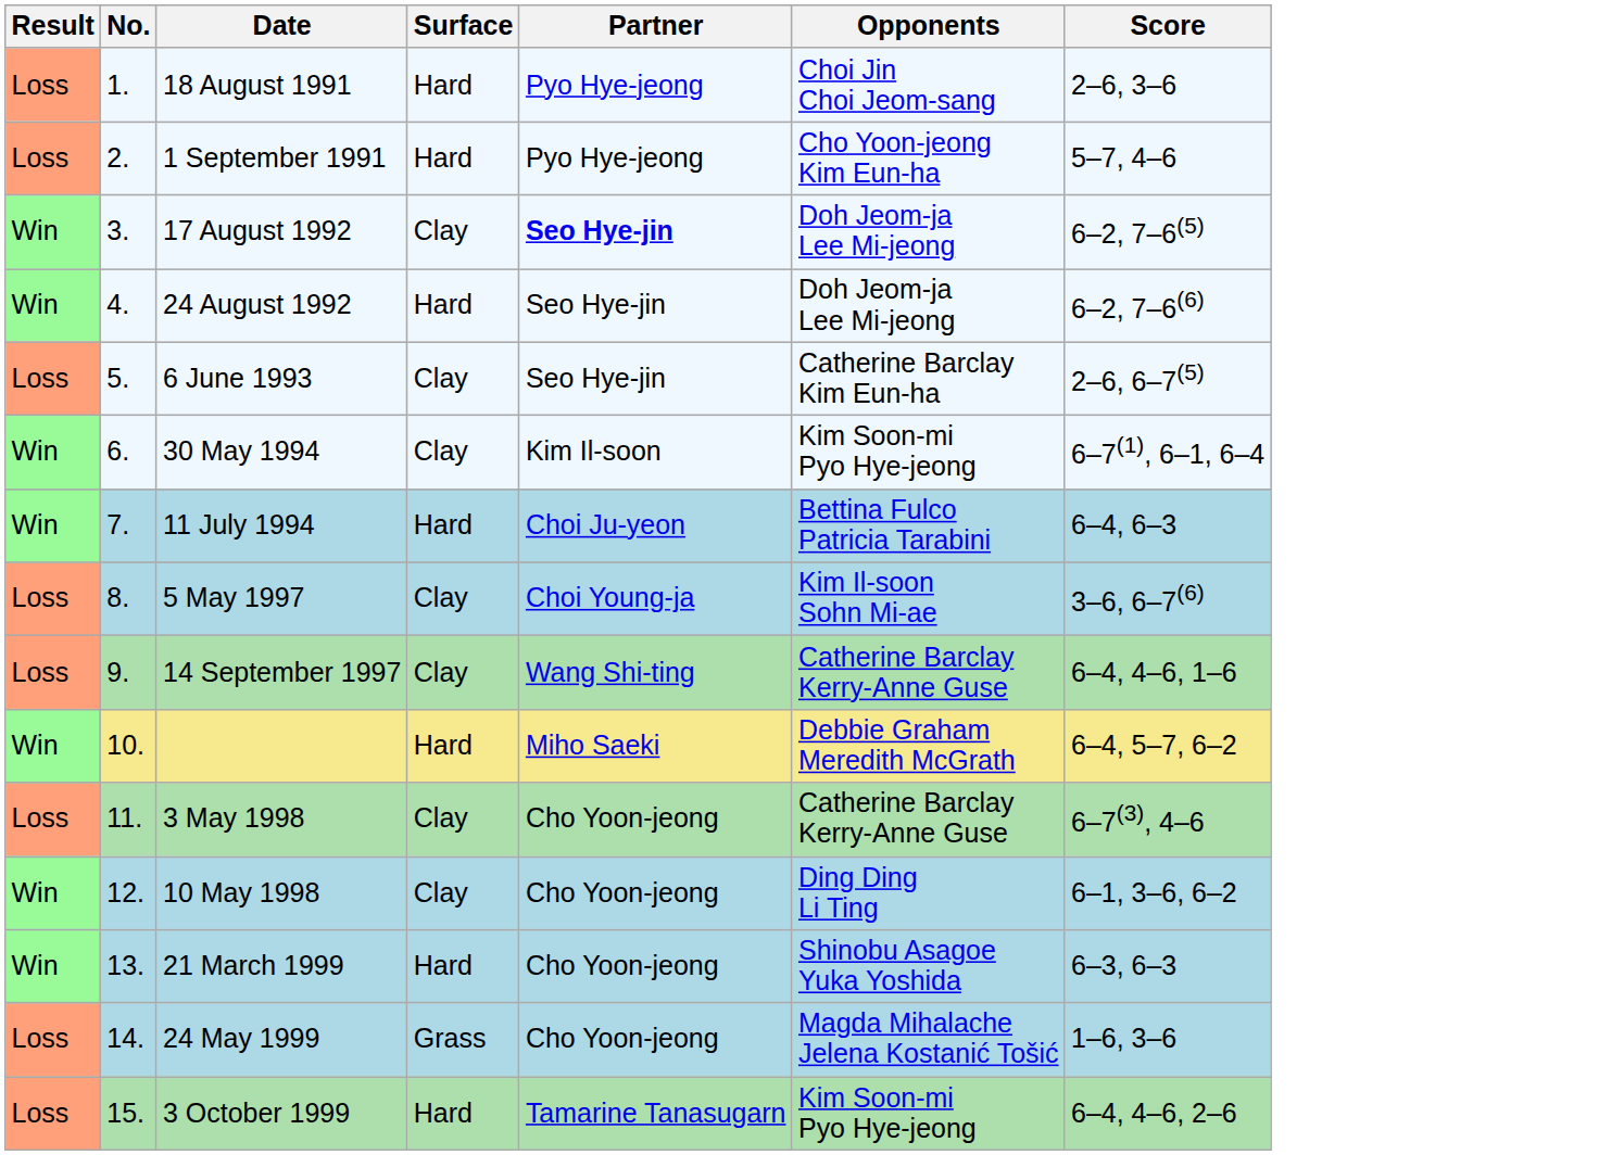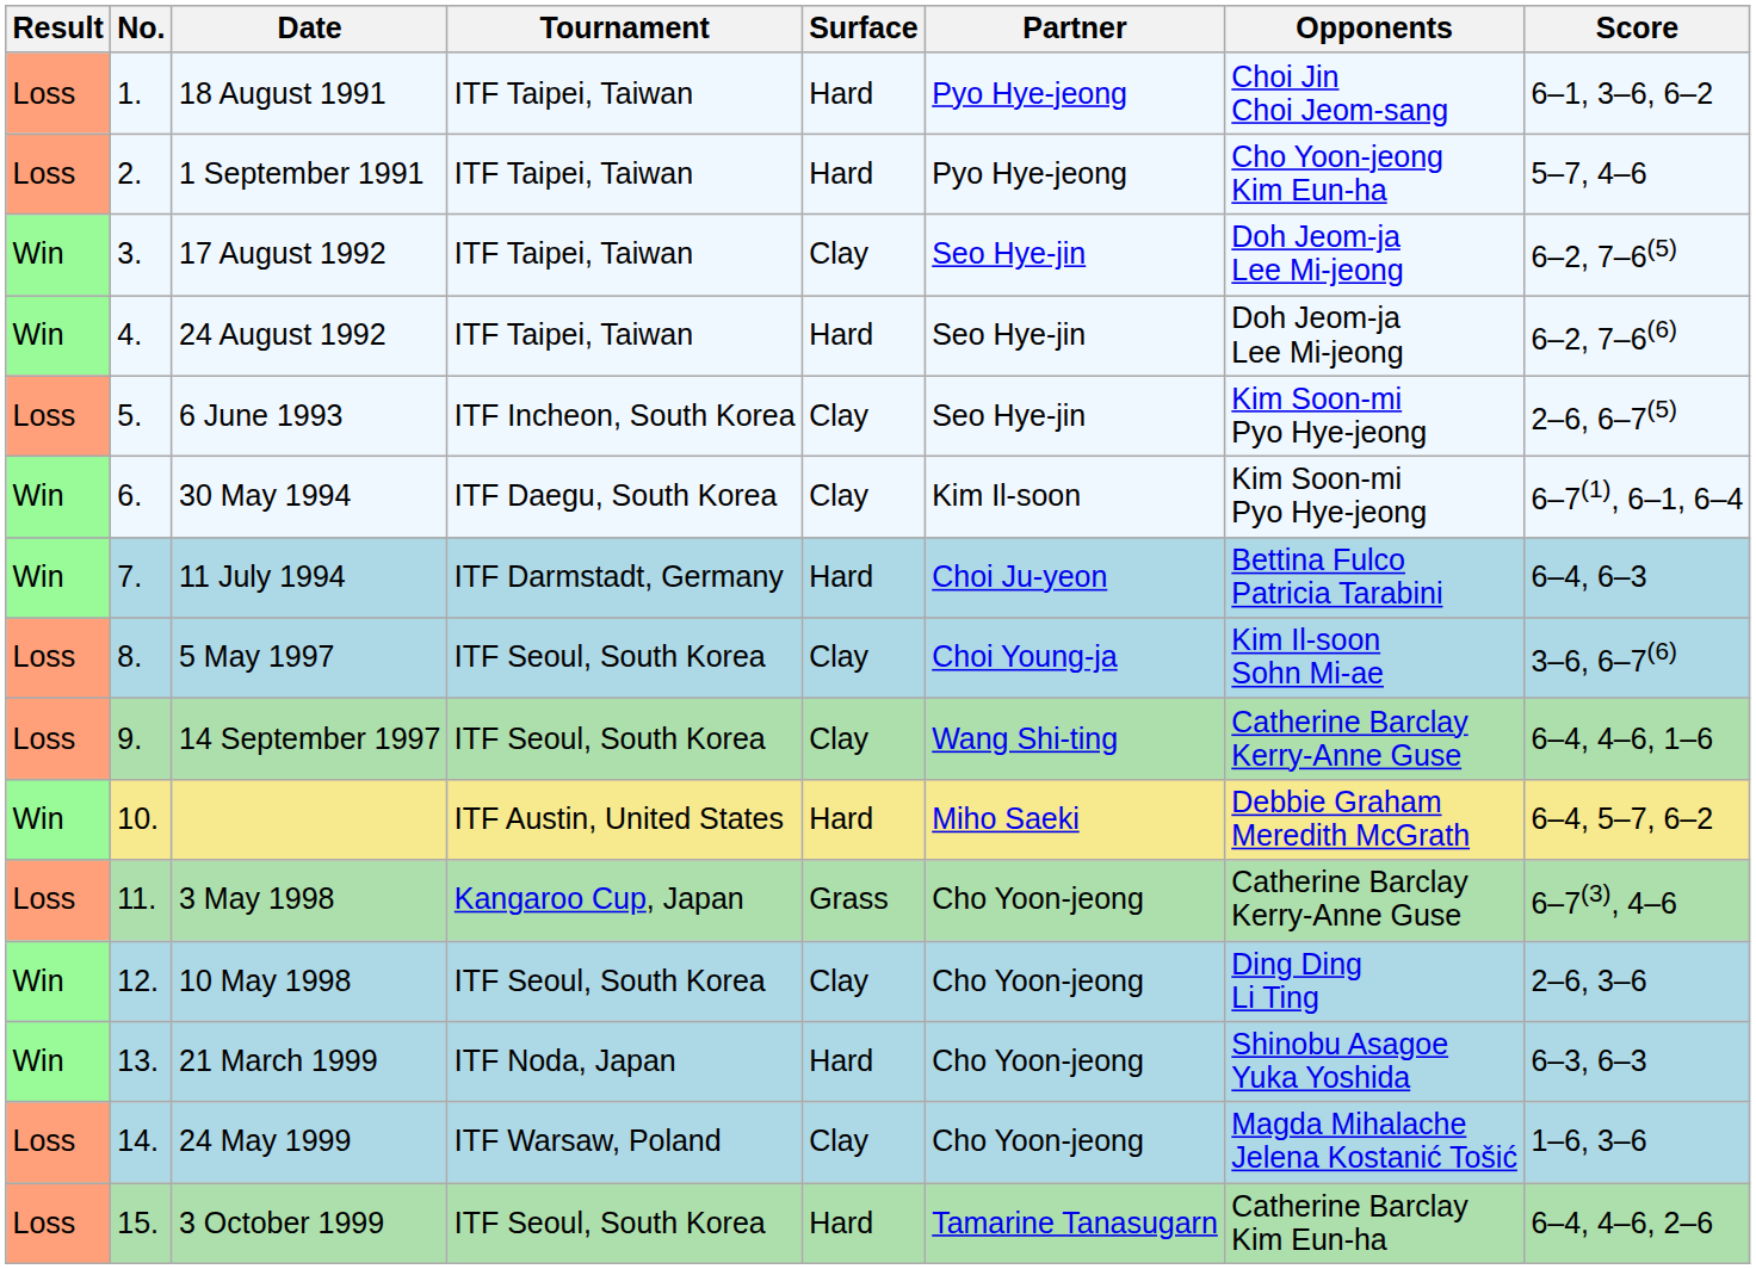+ column: Tournament | ITF Taipei, Taiwan | ITF Taipei, Taiwan | ITF Taipei, Taiwan | ITF Taipei, Taiwan | ITF Incheon, South Korea | ITF Daegu, South Korea | ITF Darmstadt, Germany | ITF Seoul, South Korea | ITF Seoul, South Korea | ITF Austin, United States | Kangaroo Cup, Japan | ITF Seoul, South Korea | ITF Noda, Japan | ITF Warsaw, Poland | ITF Seoul, South Korea
18 August 1991 | Score: 2–6, 3–6 -> 6–1, 3–6, 6–2
17 August 1992 | Partner: bold -> normal
6 June 1993 | Opponents: Catherine Barclay Kim Eun-ha -> Kim Soon-mi Pyo Hye-jeong
3 May 1998 | Surface: Clay -> Grass
10 May 1998 | Score: 6–1, 3–6, 6–2 -> 2–6, 3–6
24 May 1999 | Surface: Grass -> Clay
3 October 1999 | Opponents: Kim Soon-mi Pyo Hye-jeong -> Catherine Barclay Kim Eun-ha
